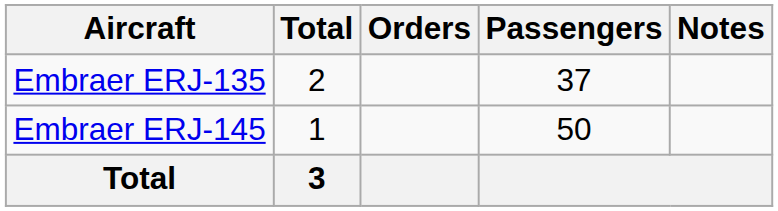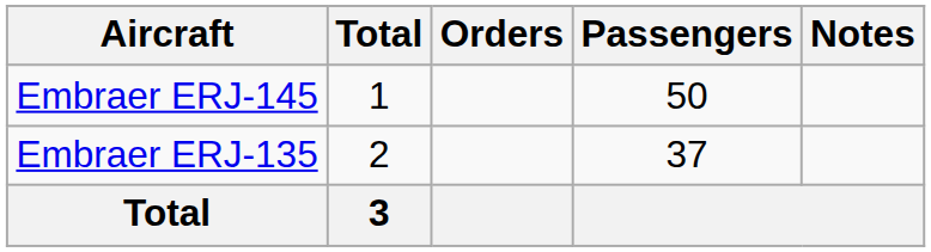rows swapped: Embraer ERJ-135 <-> Embraer ERJ-145
